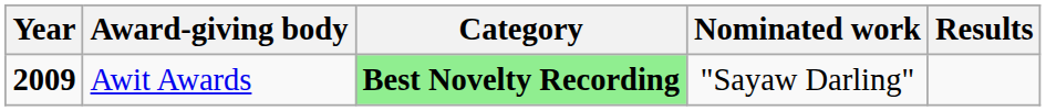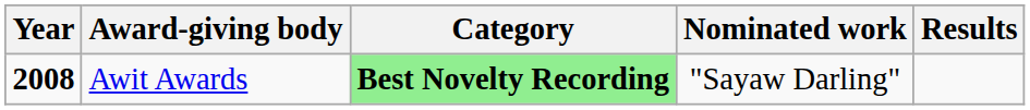Awit Awards | Year: 2009 -> 2008
